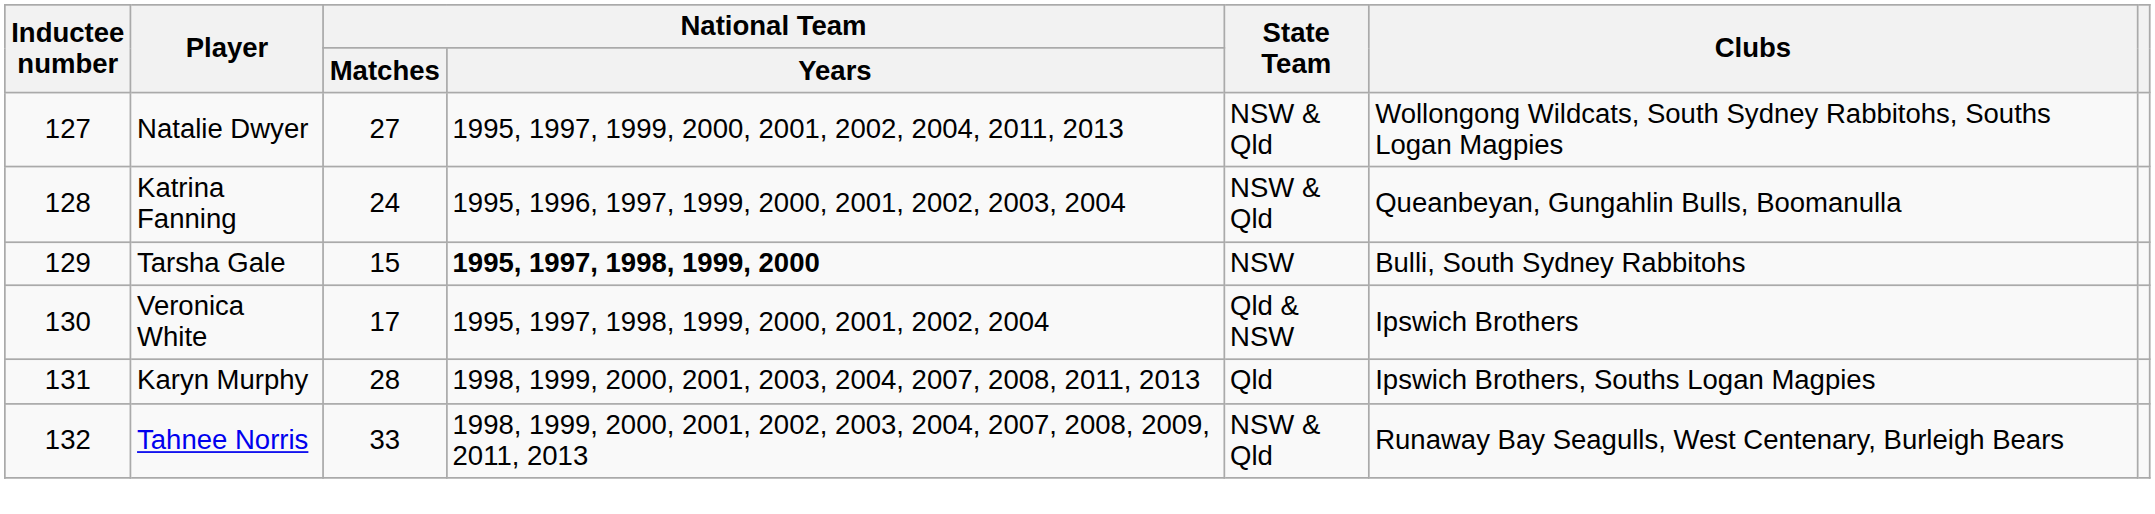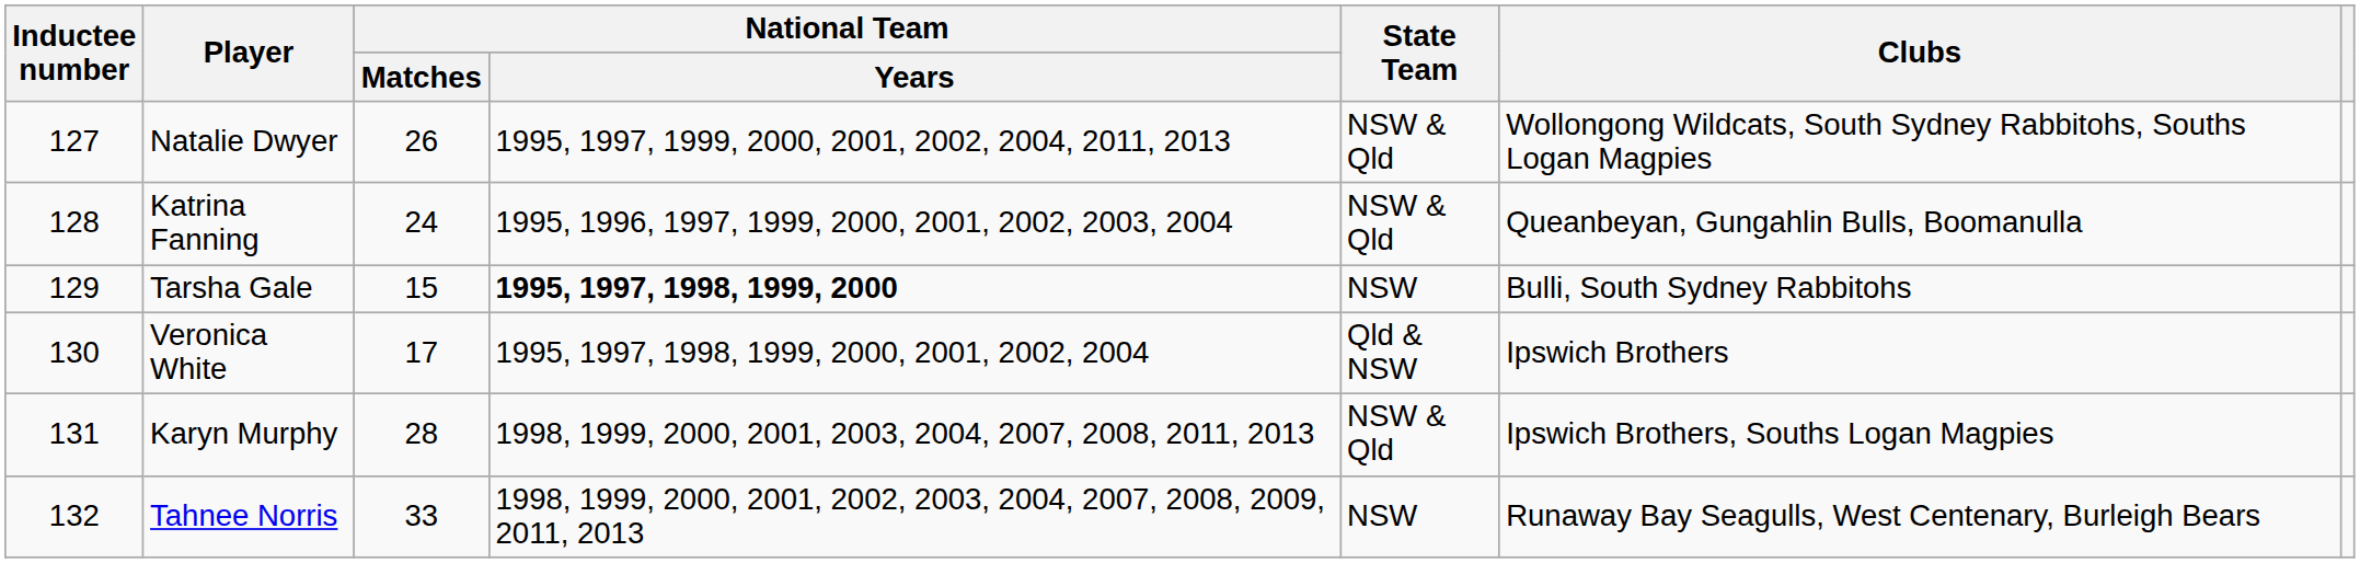Natalie Dwyer | National Team / Matches: 27 -> 26
Karyn Murphy | State Team: Qld -> NSW & Qld
Tahnee Norris | State Team: NSW & Qld -> NSW
